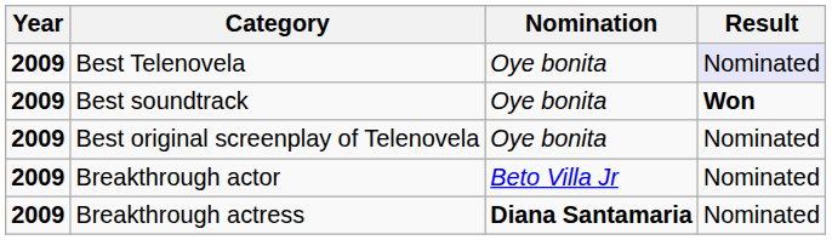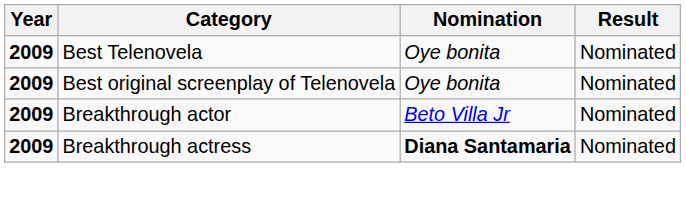Best Telenovela | Result: lavender background -> no background
- row: 2009 | Best soundtrack | Oye bonita | Won
